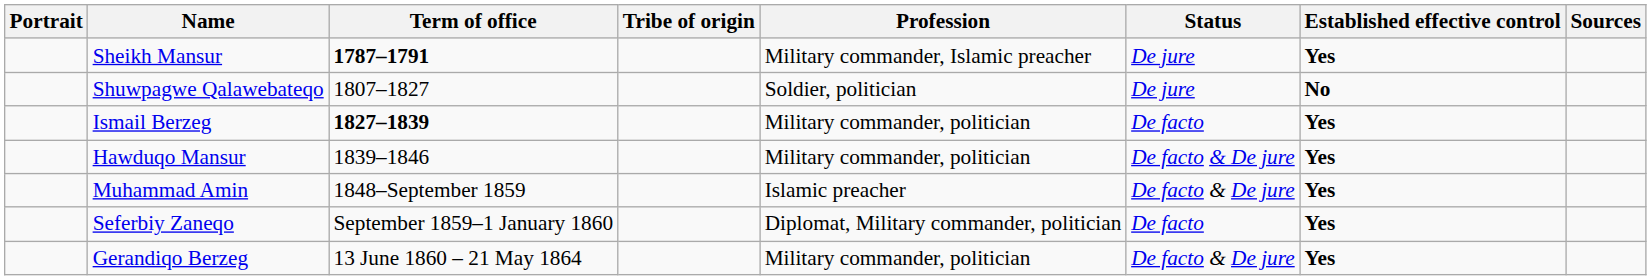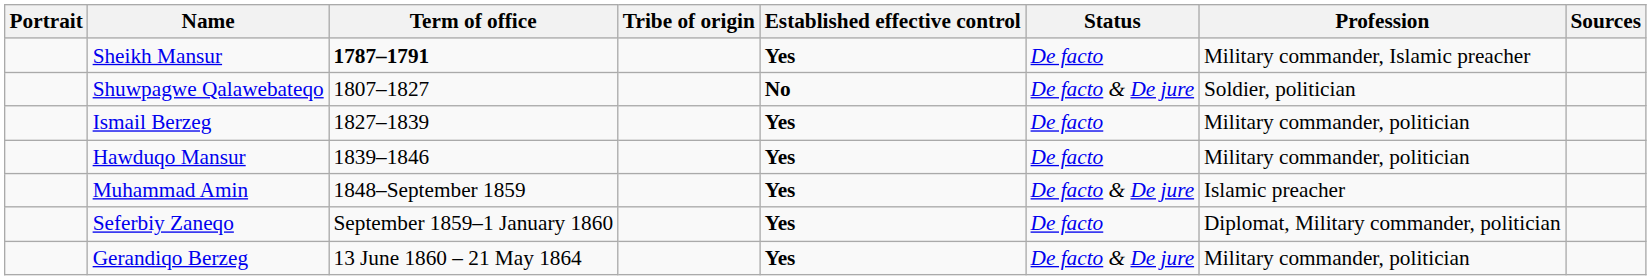columns swapped: Profession <-> Established effective control
Sheikh Mansur | Status: De jure -> De facto
Shuwpagwe Qalawebateqo | Status: De jure -> De facto & De jure
Ismail Berzeg | Term of office: bold -> normal
Hawduqo Mansur | Status: De facto & De jure -> De facto
